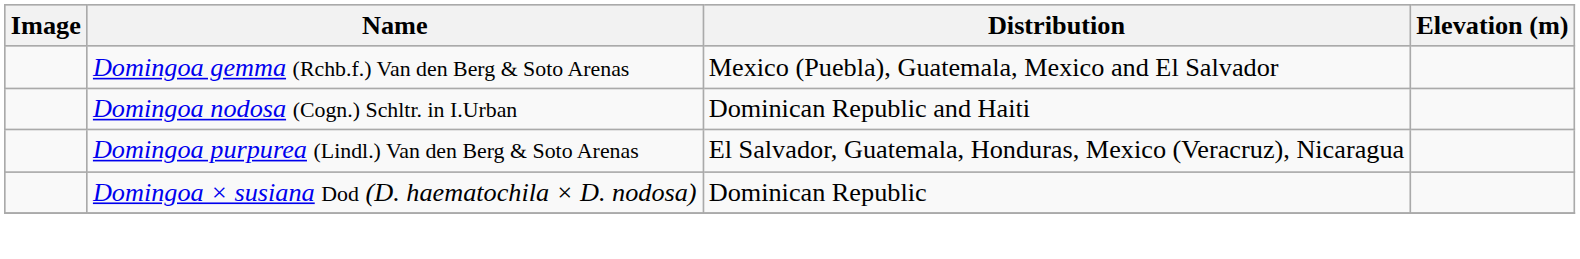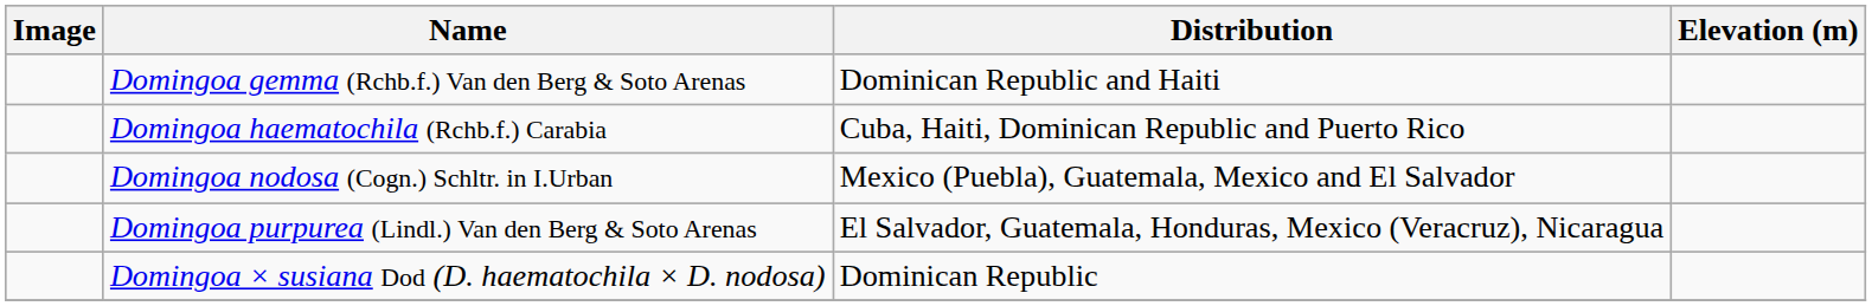Domingoa gemma (Rchb.f.) Van den Berg & Soto Arenas | Distribution: Mexico (Puebla), Guatemala, Mexico and El Salvador -> Dominican Republic and Haiti
+ row: Domingoa haematochila (Rchb.f.) Carabia | Cuba, Haiti, Dominican Republic and Puerto Rico
Domingoa nodosa (Cogn.) Schltr. in I.Urban | Distribution: Dominican Republic and Haiti -> Mexico (Puebla), Guatemala, Mexico and El Salvador
